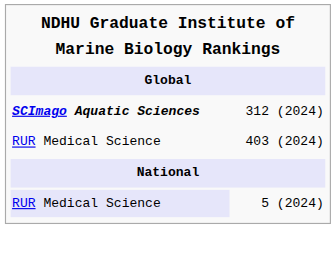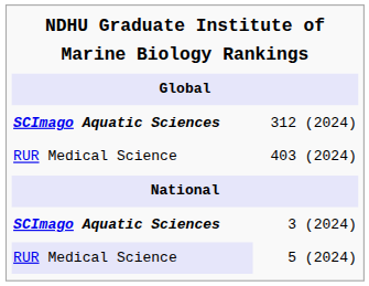+ row: SCImago Aquatic Sciences | 3 (2024)
